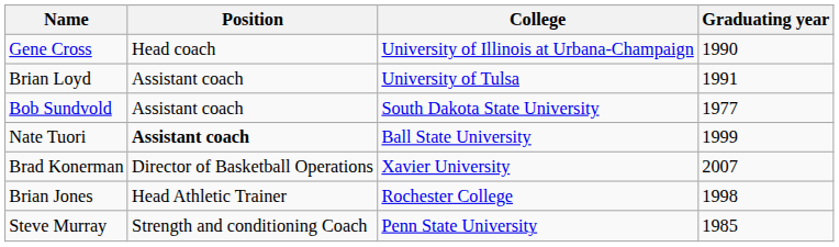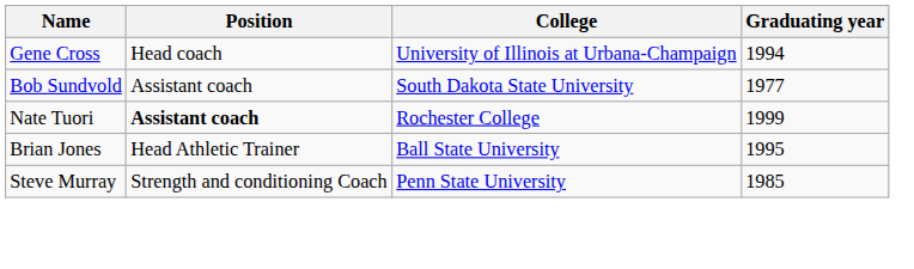Gene Cross | Graduating year: 1990 -> 1994
- row: Brian Loyd | Assistant coach | University of Tulsa | 1991
Nate Tuori | College: Ball State University -> Rochester College
- row: Brad Konerman | Director of Basketball Operations | Xavier University | 2007
Brian Jones | College: Rochester College -> Ball State University
Brian Jones | Graduating year: 1998 -> 1995
